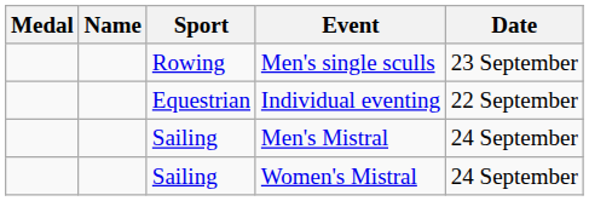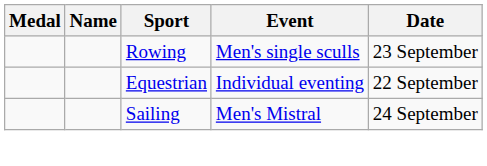- row: Sailing | Women's Mistral | 24 September
